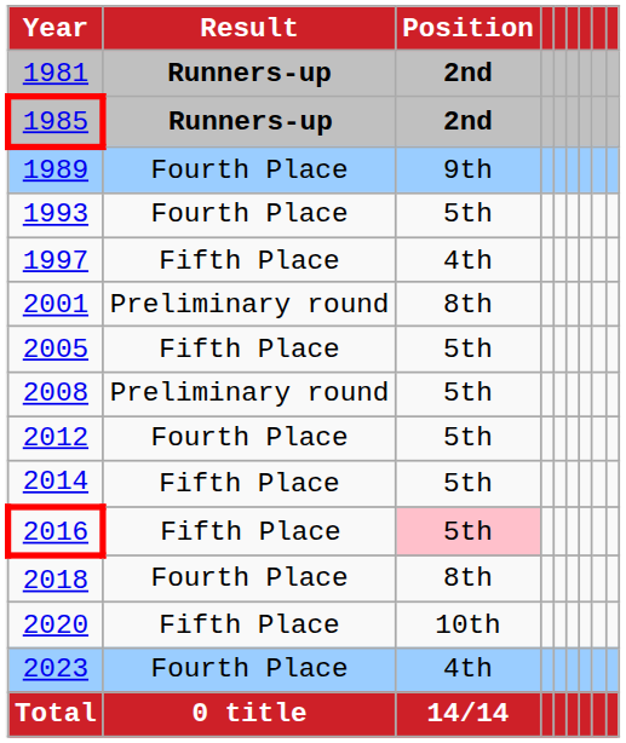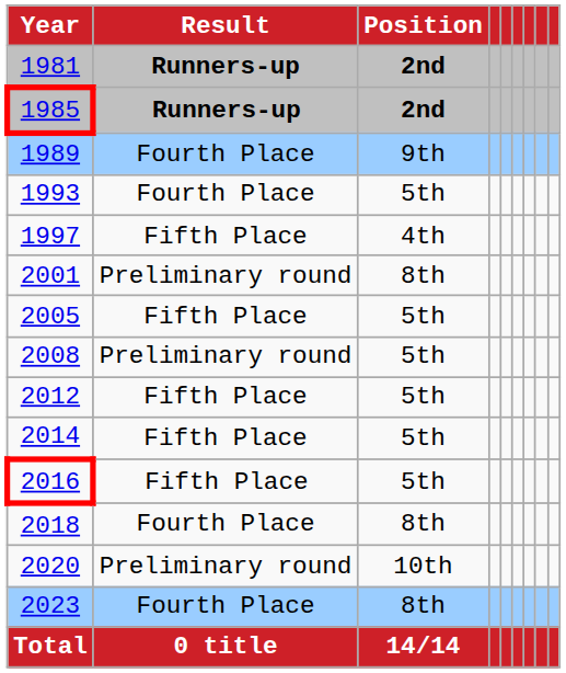2012 | Result: Fourth Place -> Fifth Place
2016 | Position: pink background -> no background
2020 | Result: Fifth Place -> Preliminary round
2023 | Position: 4th -> 8th
